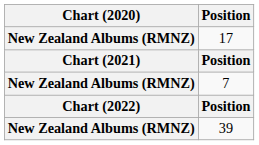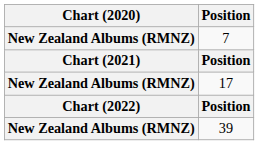rows swapped: 7 <-> 17
